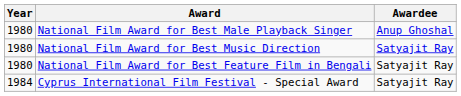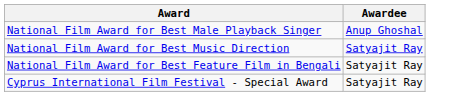- column: Year | 1980 | 1980 | 1980 | 1984
